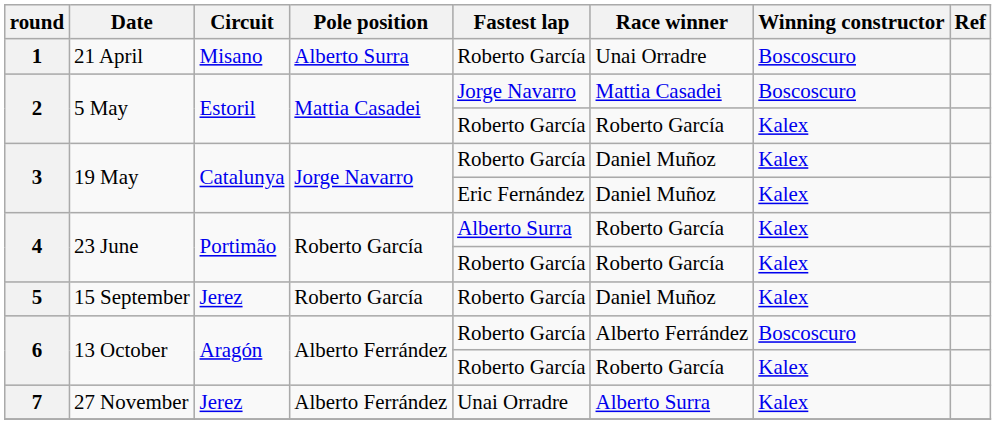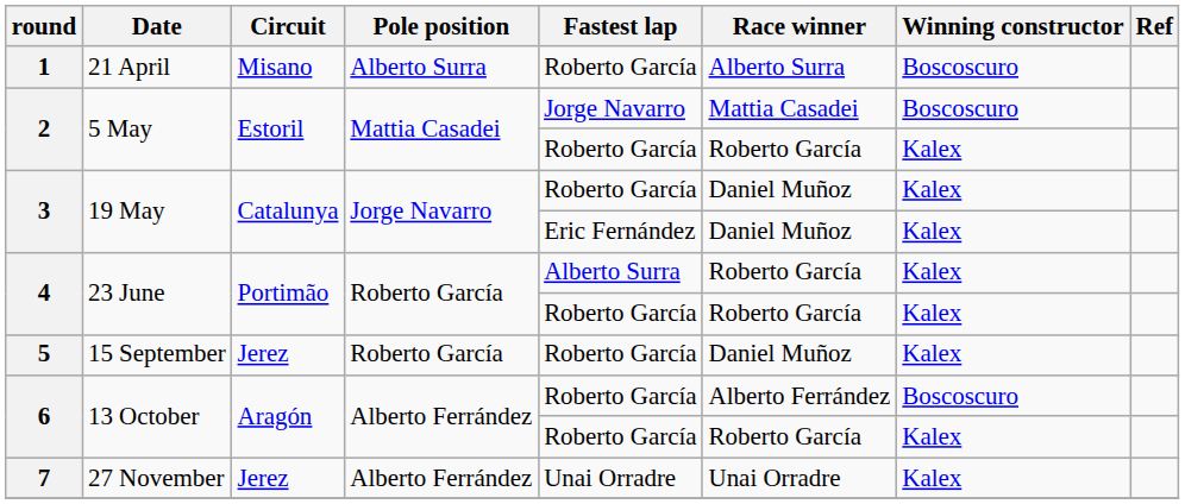1 | Race winner: Unai Orradre -> Alberto Surra
7 | Race winner: Alberto Surra -> Unai Orradre
